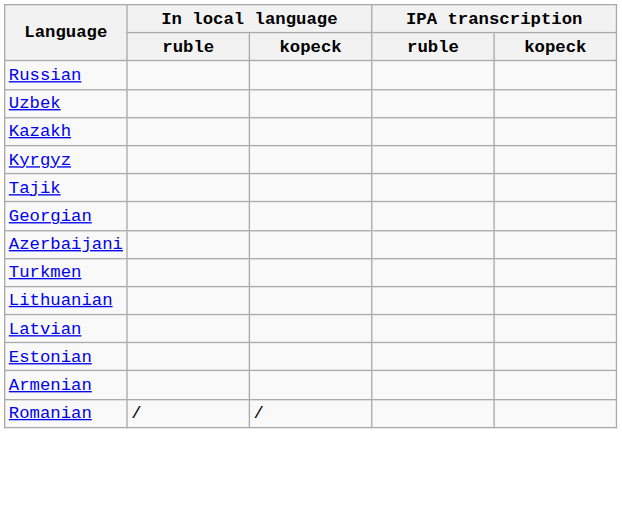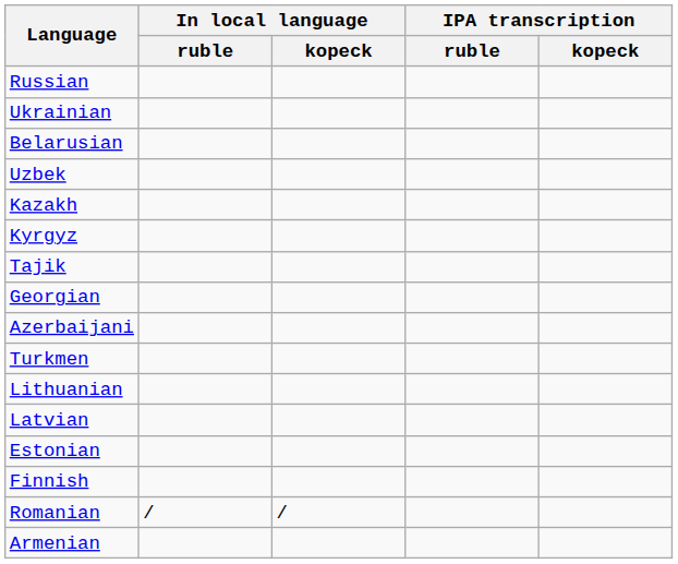+ row: Ukrainian
+ row: Belarusian
+ row: Finnish
rows swapped: Romanian <-> Armenian
